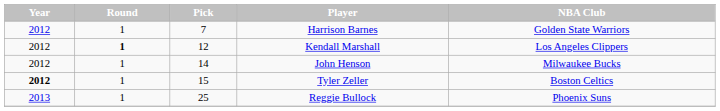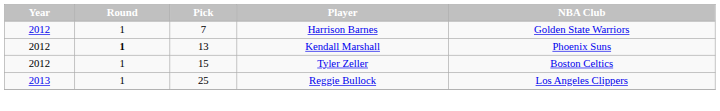Kendall Marshall | Pick: 12 -> 13
Kendall Marshall | NBA Club: Los Angeles Clippers -> Phoenix Suns
- row: 2012 | 1 | 14 | John Henson | Milwaukee Bucks
Tyler Zeller | Year: bold -> normal
Reggie Bullock | NBA Club: Phoenix Suns -> Los Angeles Clippers
